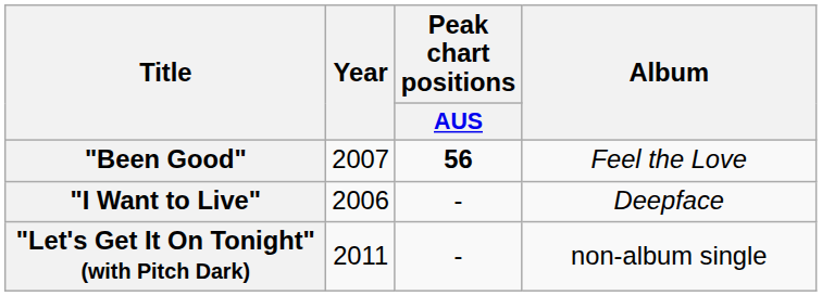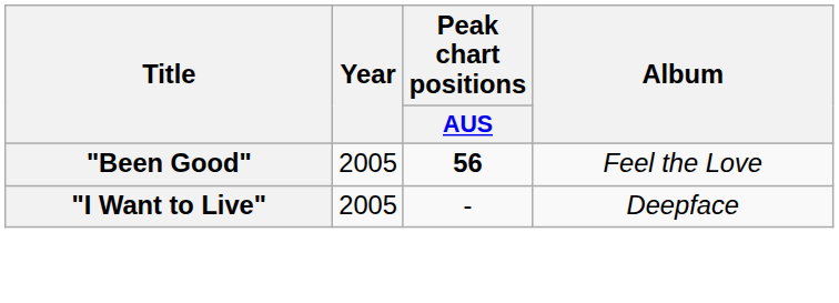"Been Good" | Year: 2007 -> 2005
"I Want to Live" | Year: 2006 -> 2005
- row: "Let's Get It On Tonight" (with Pitch Dark) | 2011 | - | non-album single
